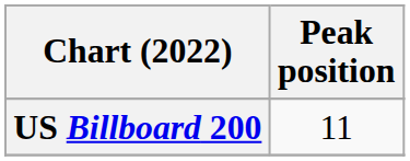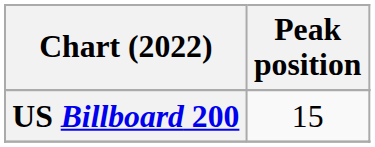US Billboard 200 | Peak position: 11 -> 15
